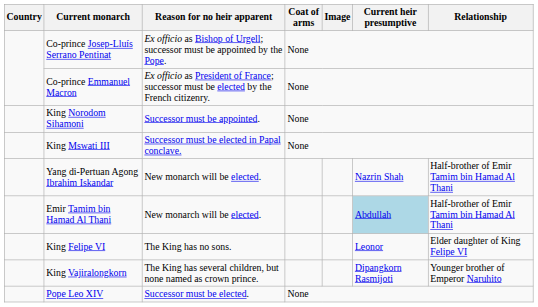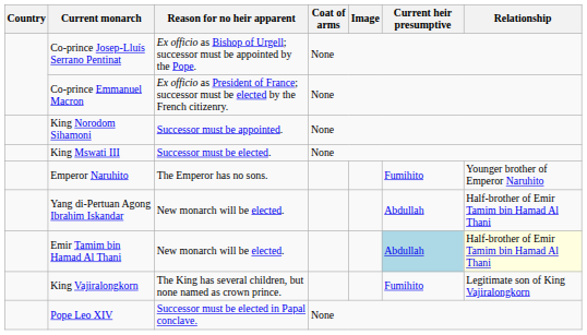King Mswati III | Reason for no heir apparent: Successor must be elected in Papal conclave. -> Successor must be elected.
+ row: Emperor Naruhito | The Emperor has no sons. | Fumihito | Younger brother of Emperor Naruhito
Yang di-Pertuan Agong Ibrahim Iskandar | Current heir presumptive: Nazrin Shah -> Abdullah
Emir Tamim bin Hamad Al Thani | Relationship: no background -> lightyellow background
- row: King Felipe VI | The King has no sons. | Leonor | Elder daughter of King Felipe VI
King Vajiralongkorn | Current heir presumptive: Dipangkorn Rasmijoti -> Fumihito
King Vajiralongkorn | Relationship: Younger brother of Emperor Naruhito -> Legitimate son of King Vajiralongkorn
Pope Leo XIV | Reason for no heir apparent: Successor must be elected. -> Successor must be elected in Papal conclave.
